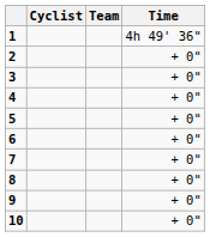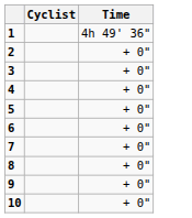- column: Team
